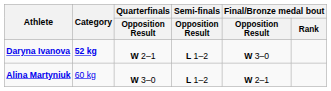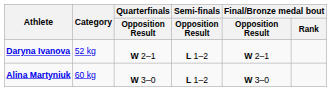Daryna Ivanova | Category: bold -> normal
Daryna Ivanova | Final/Bronze medal bout / Opposition Result: W 3–0 -> W 2–1
Alina Martyniuk | Final/Bronze medal bout / Opposition Result: W 2–1 -> W 3–0
